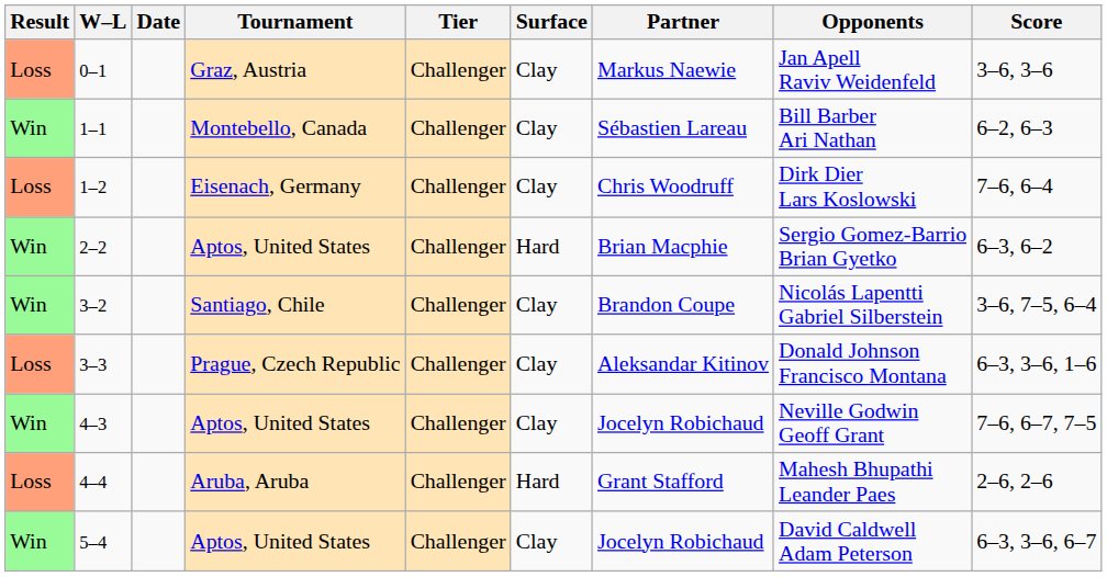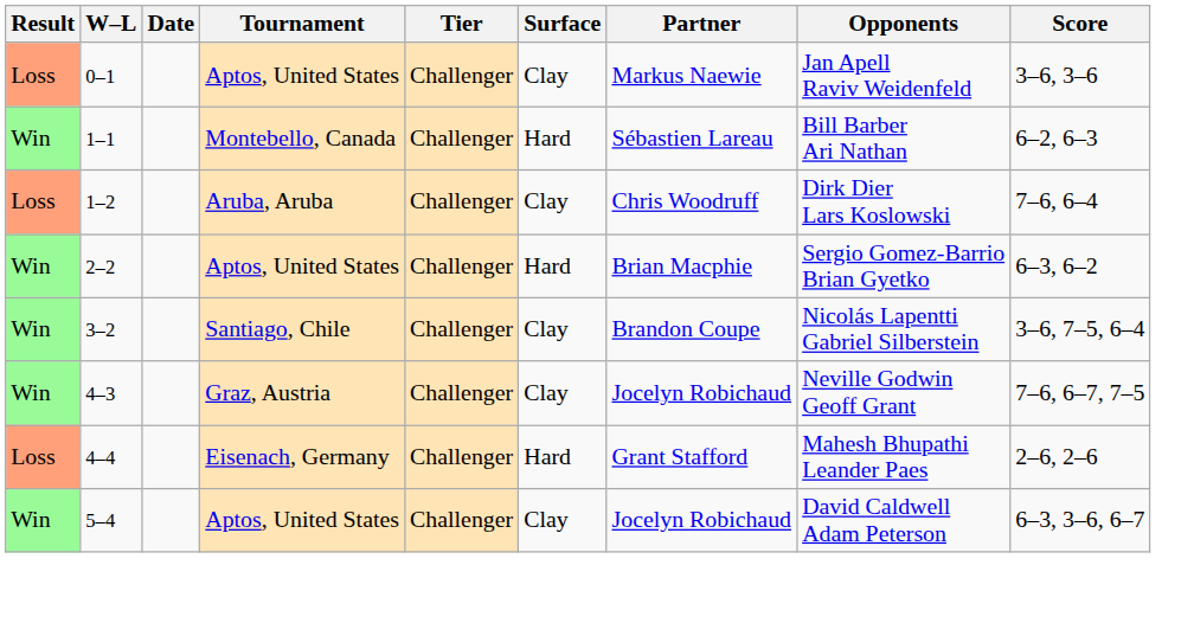0–1 | Tournament: Graz, Austria -> Aptos, United States
1–1 | Surface: Clay -> Hard
1–2 | Tournament: Eisenach, Germany -> Aruba, Aruba
- row: Loss | 3–3 | Prague, Czech Republic | Challenger | Clay | Aleksandar Kitinov | Donald Johnson Francisco Montana | 6–3, 3–6, 1–6
4–3 | Tournament: Aptos, United States -> Graz, Austria
4–4 | Tournament: Aruba, Aruba -> Eisenach, Germany
